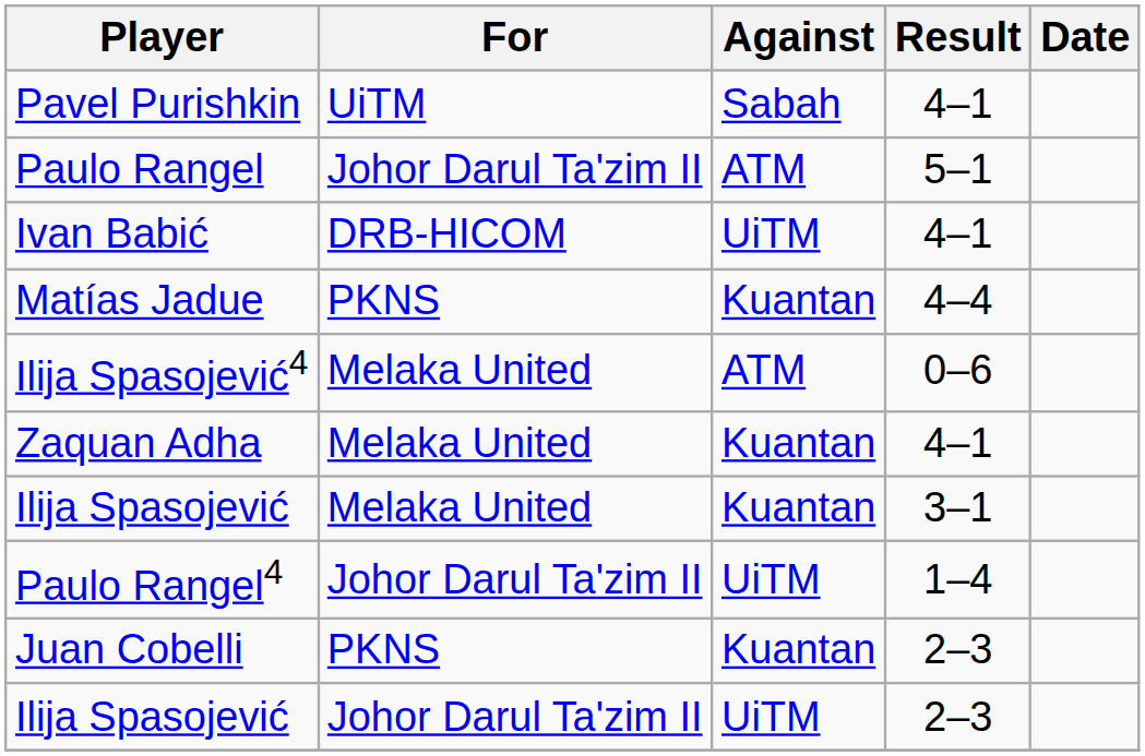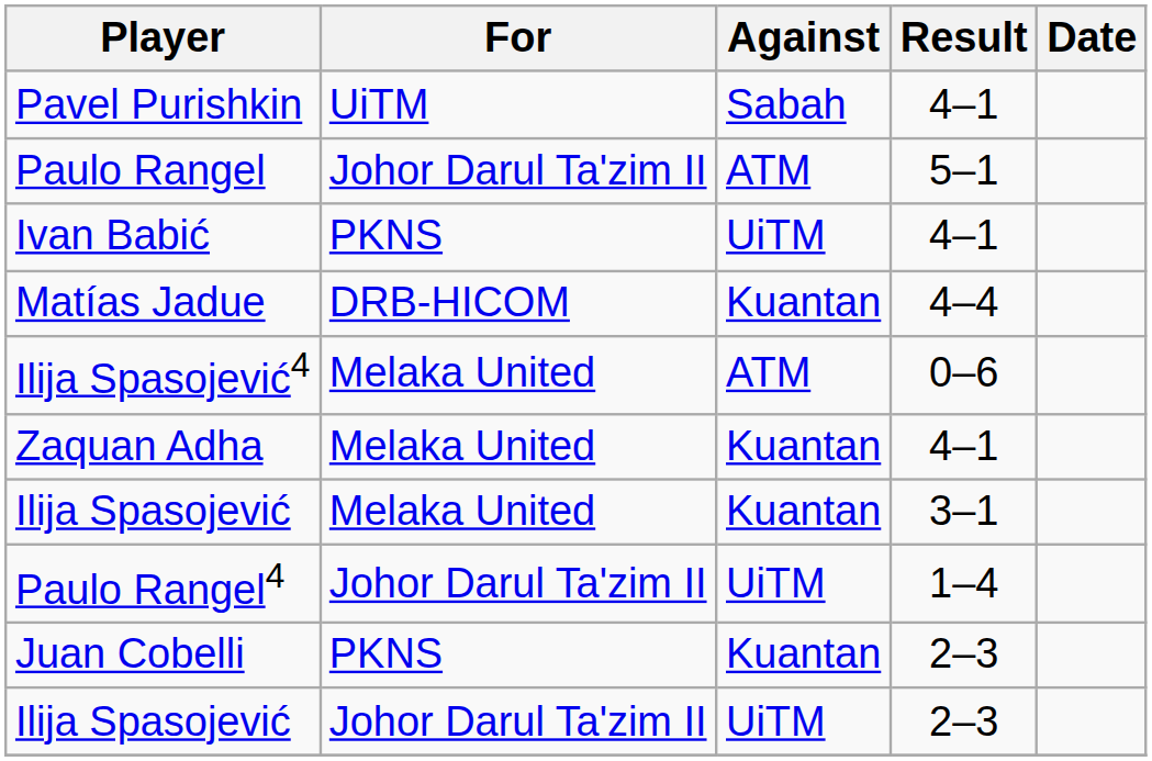Ivan Babić | For: DRB-HICOM -> PKNS
Matías Jadue | For: PKNS -> DRB-HICOM
